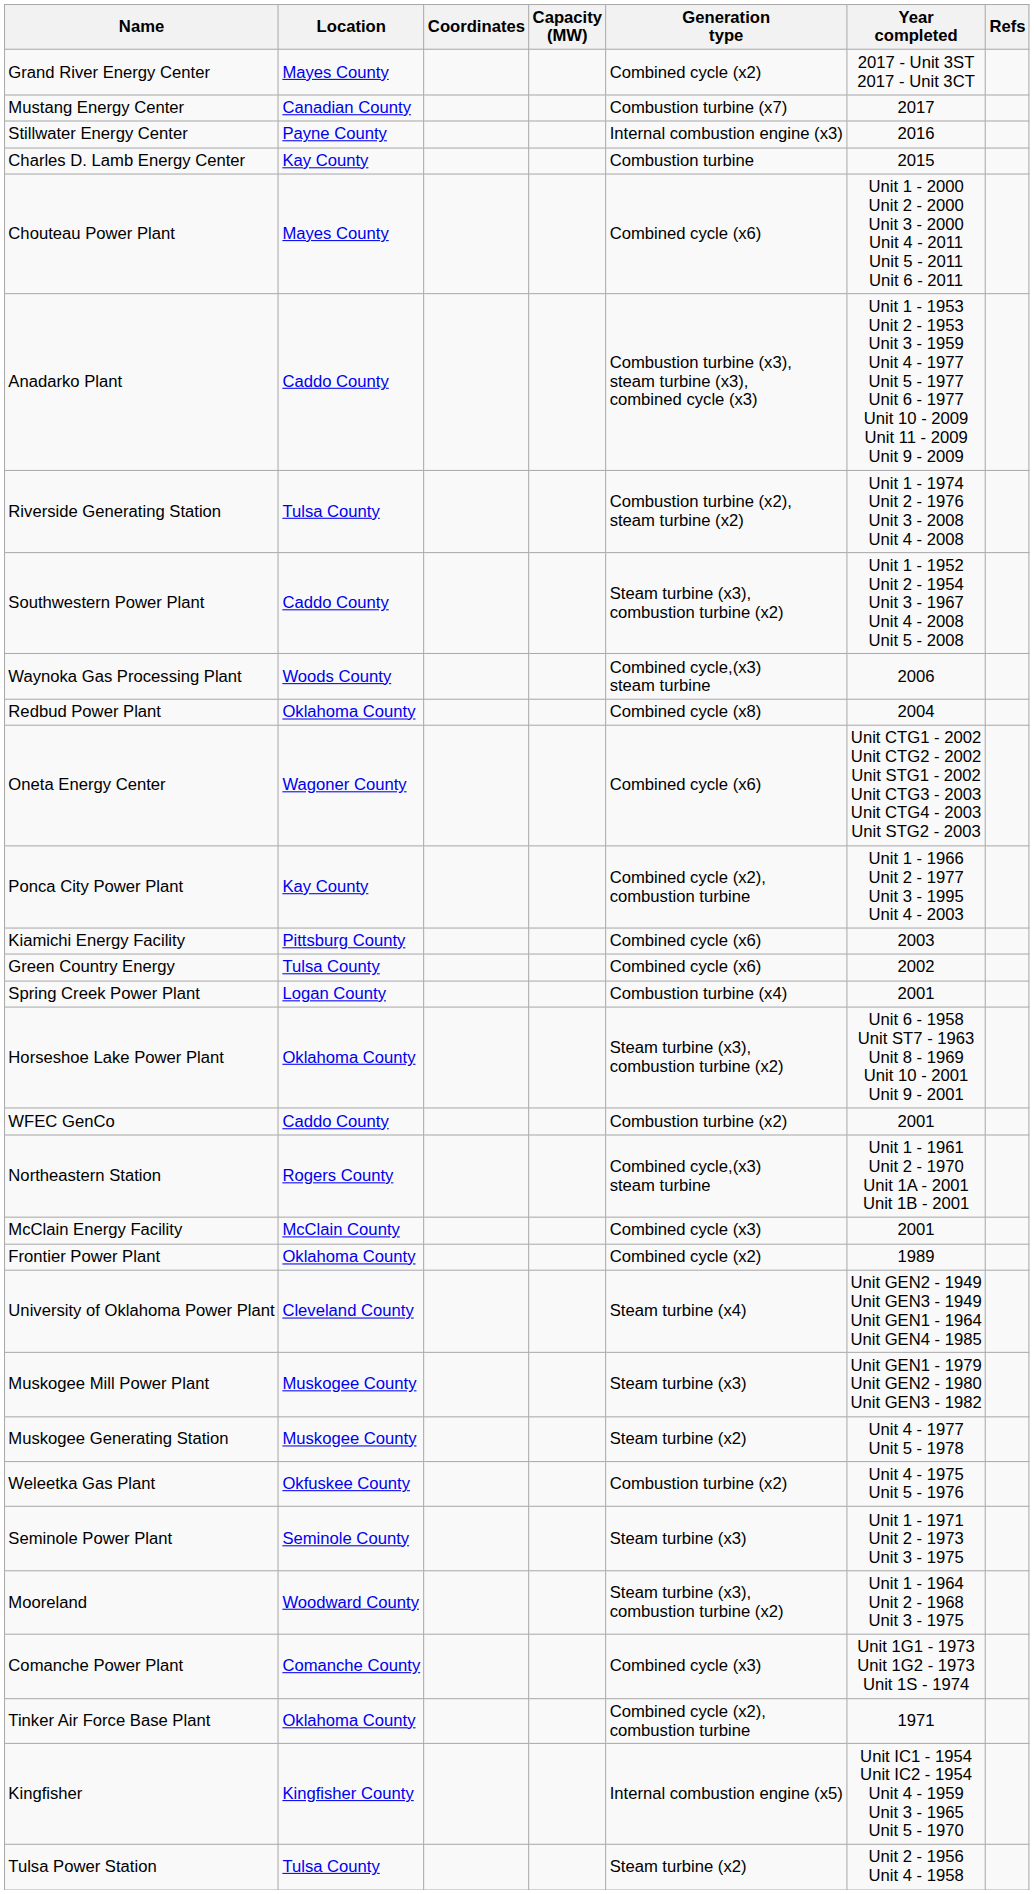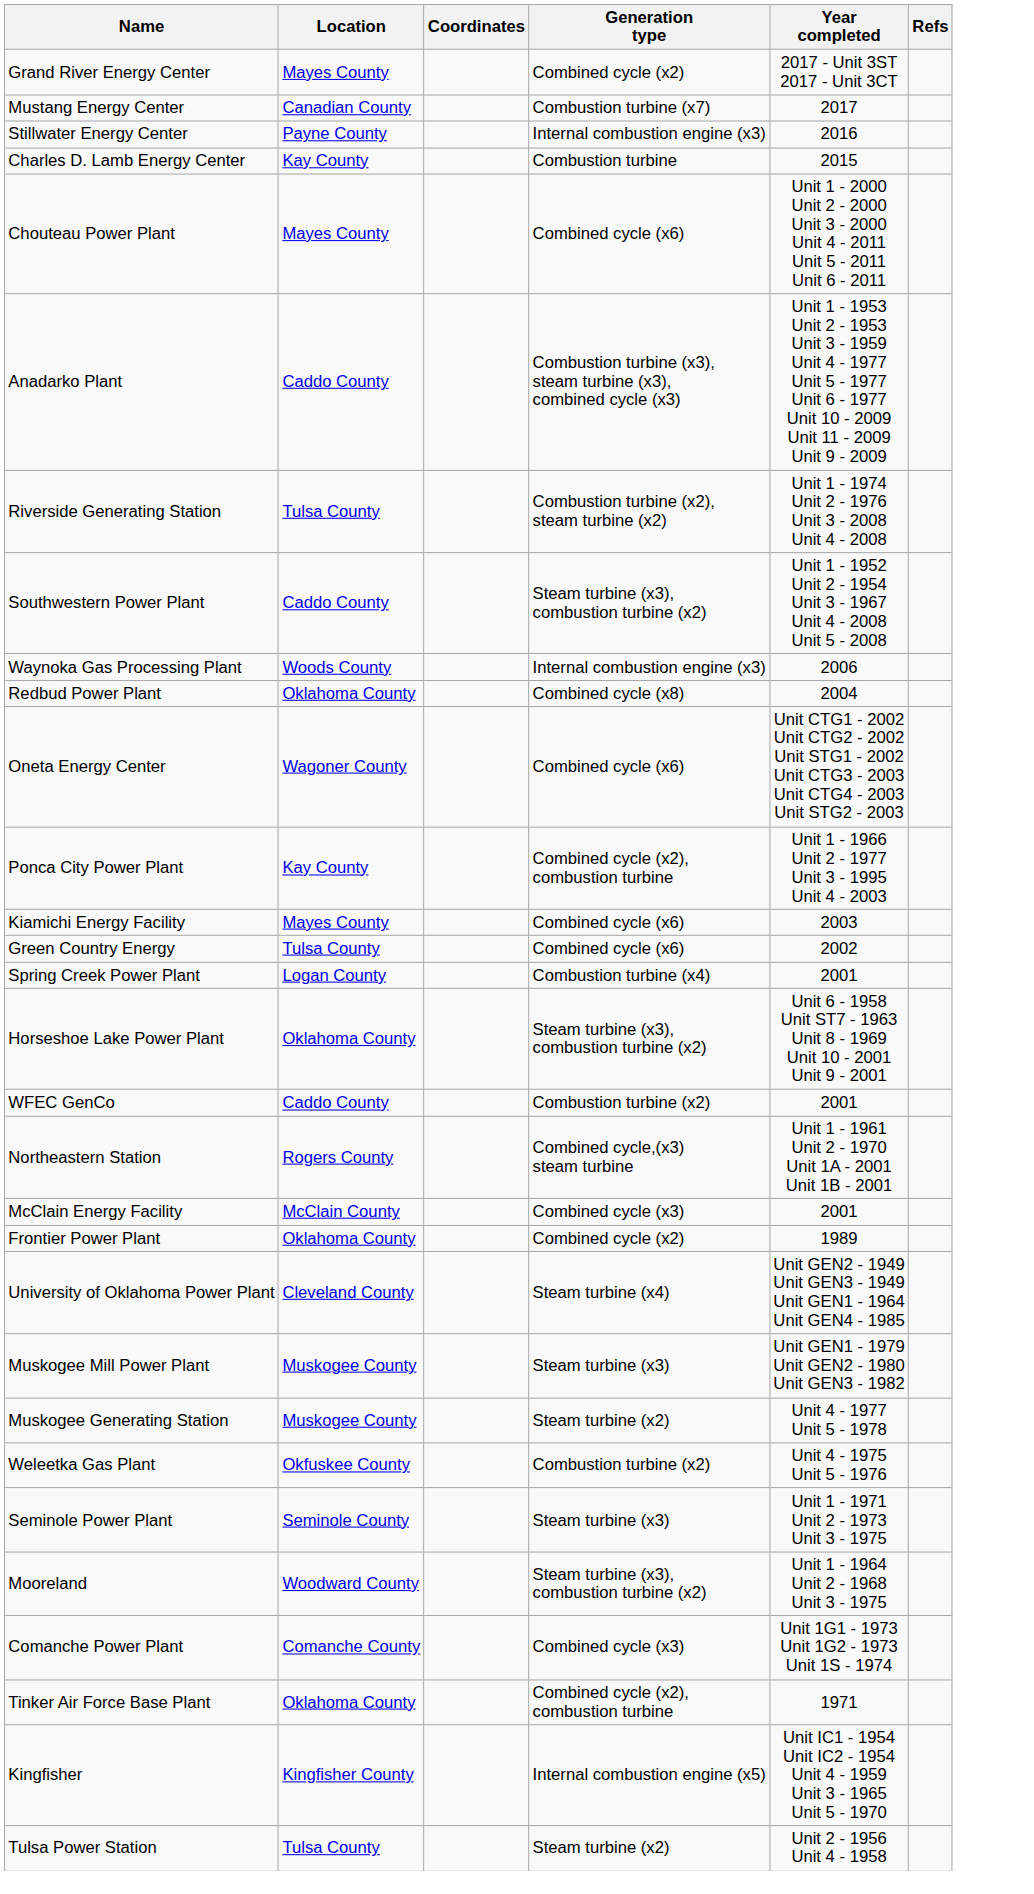- column: Capacity (MW)
Waynoka Gas Processing Plant | Generation type: Combined cycle,(x3) steam turbine -> Internal combustion engine (x3)
Kiamichi Energy Facility | Location: Pittsburg County -> Mayes County
